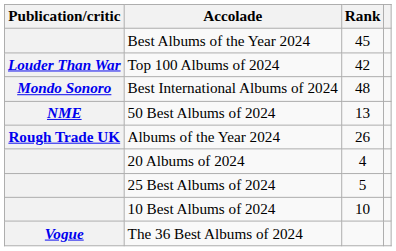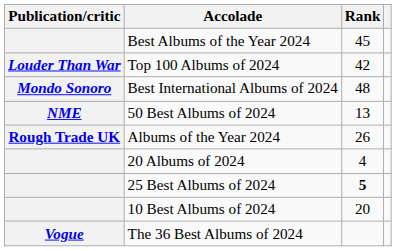25 Best Albums of 2024 | Rank: normal -> bold
10 Best Albums of 2024 | Rank: 10 -> 20
